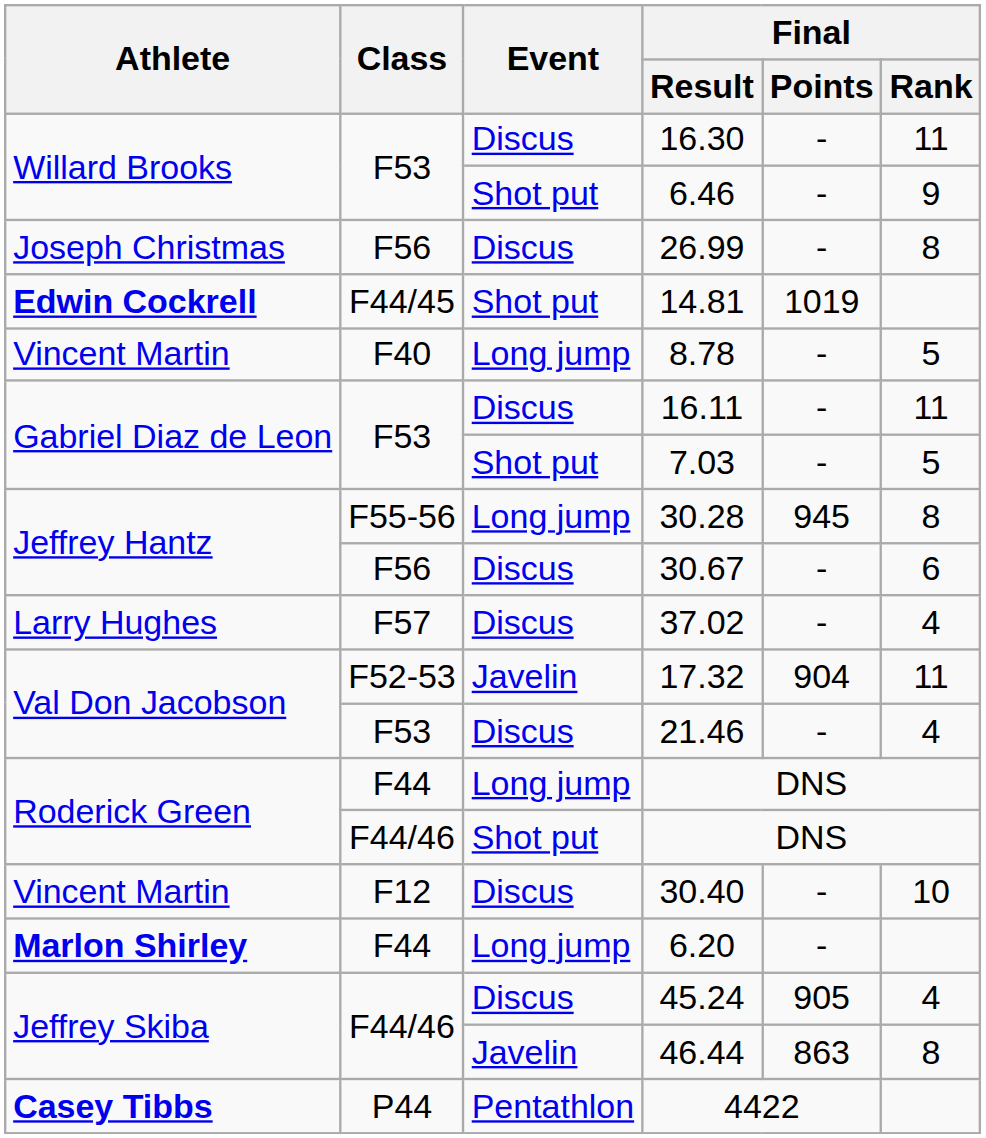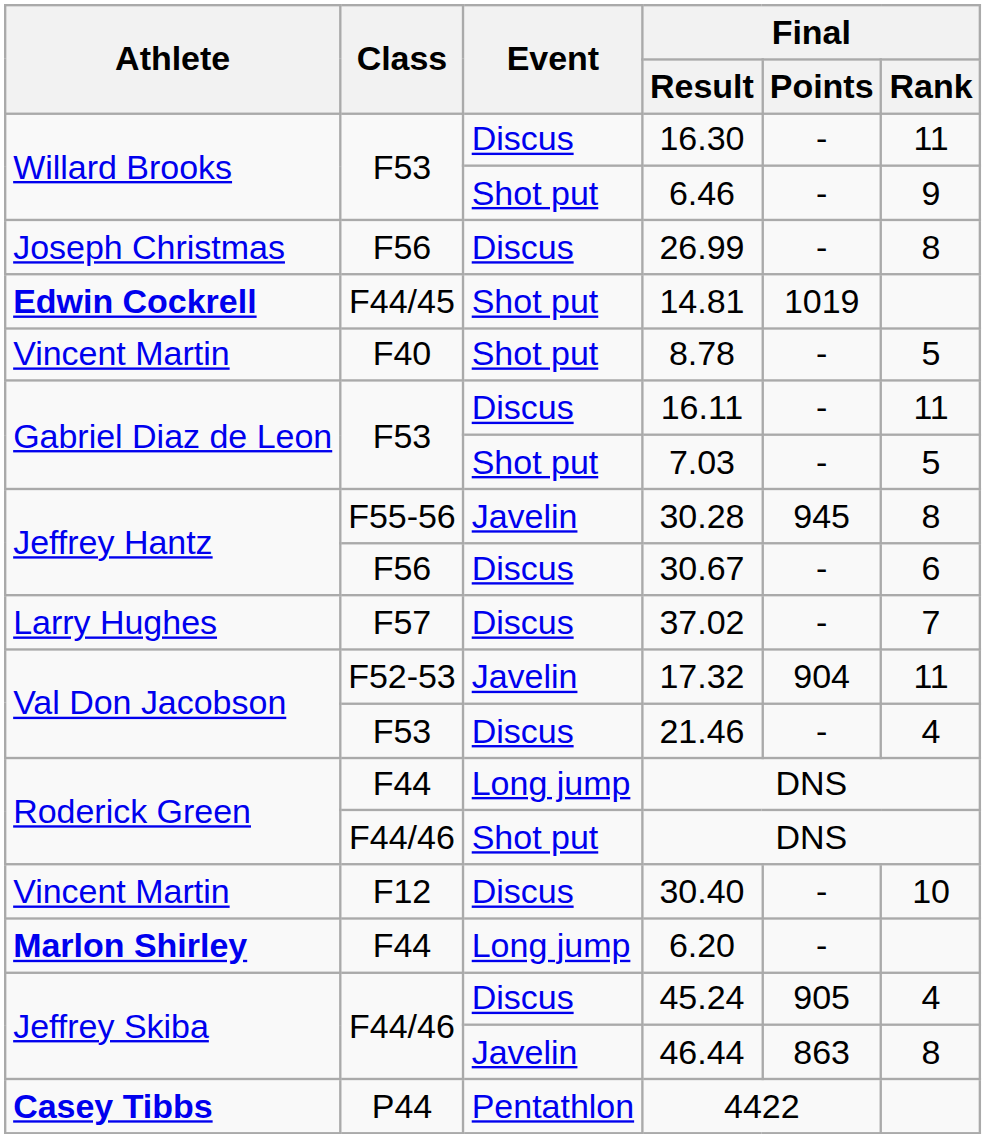8.78 | Event: Long jump -> Shot put
30.28 | Event: Long jump -> Javelin
37.02 | Final / Rank: 4 -> 7
